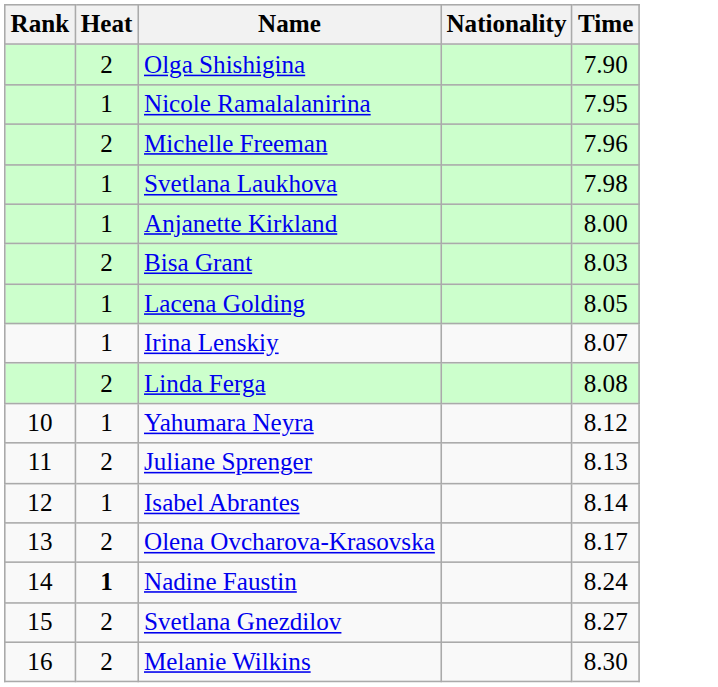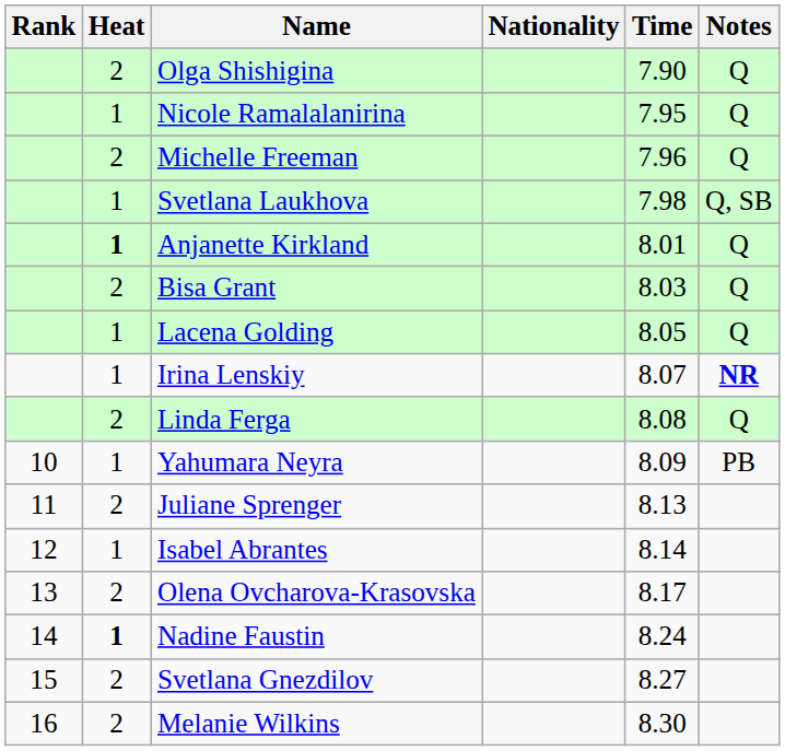+ column: Notes | Q | Q | Q | Q, SB | Q | Q | Q | NR | Q | PB
Anjanette Kirkland | Heat: normal -> bold
Anjanette Kirkland | Time: 8.00 -> 8.01
Yahumara Neyra | Time: 8.12 -> 8.09
